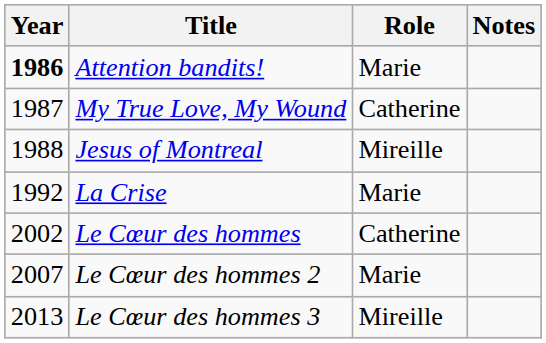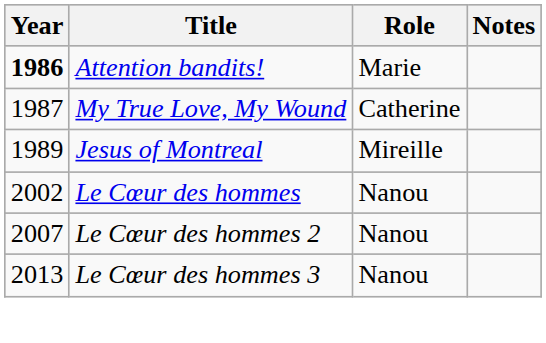Jesus of Montreal | Year: 1988 -> 1989
- row: 1992 | La Crise | Marie
Le Cœur des hommes | Role: Catherine -> Nanou
Le Cœur des hommes 2 | Role: Marie -> Nanou
Le Cœur des hommes 3 | Role: Mireille -> Nanou
